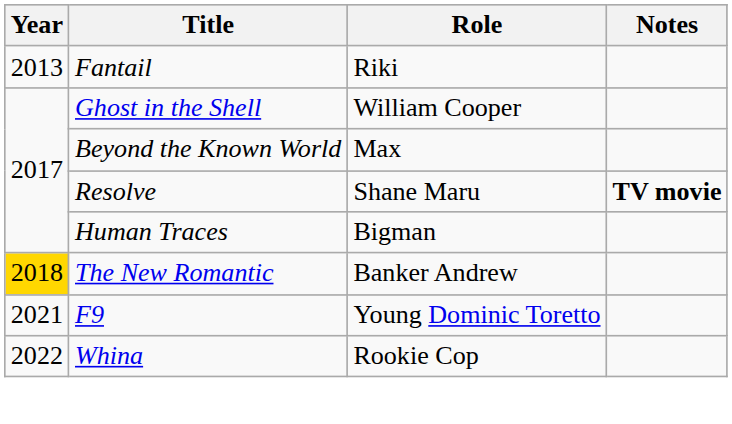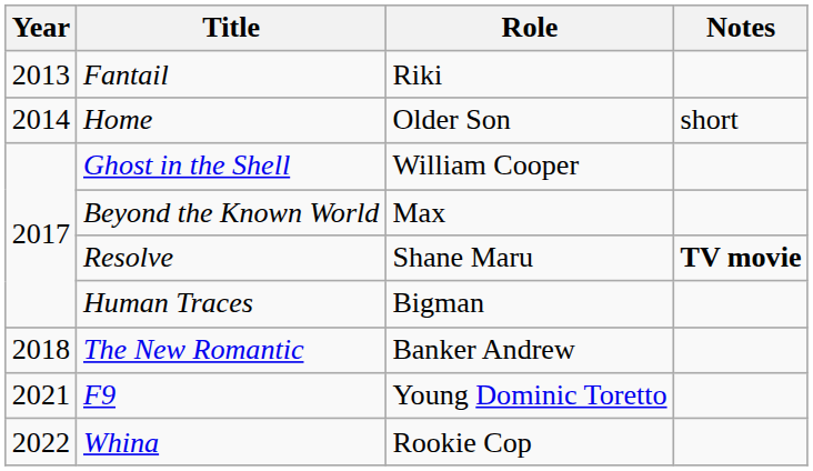+ row: 2014 | Home | Older Son | short
The New Romantic | Year: gold background -> no background
